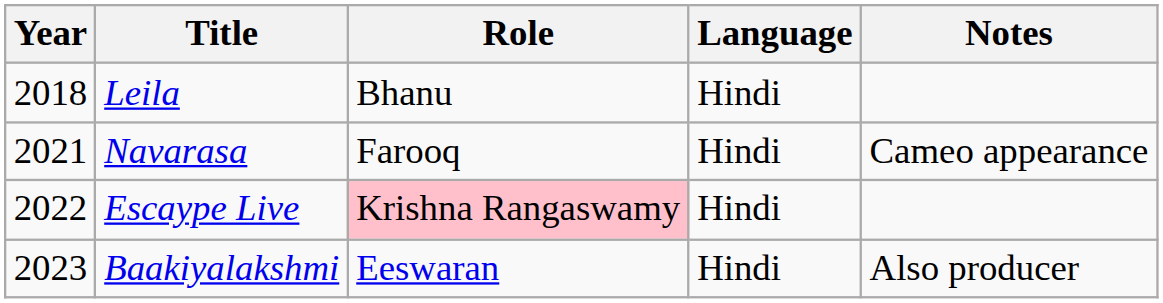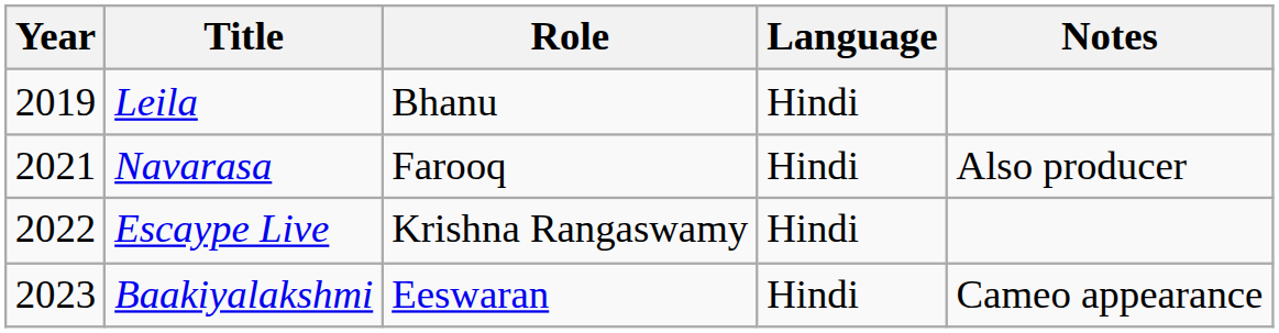Leila | Year: 2018 -> 2019
Navarasa | Notes: Cameo appearance -> Also producer
Escaype Live | Role: pink background -> no background
Baakiyalakshmi | Notes: Also producer -> Cameo appearance
